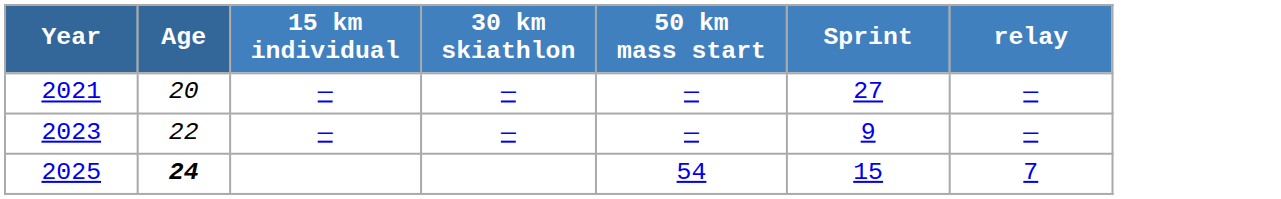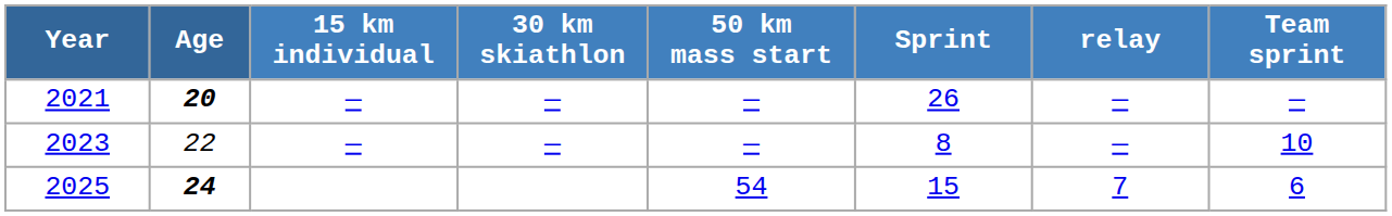+ column: Team sprint | — | 10 | 6
2021 | Age: normal -> bold
2021 | Sprint: 27 -> 26
2023 | Sprint: 9 -> 8
